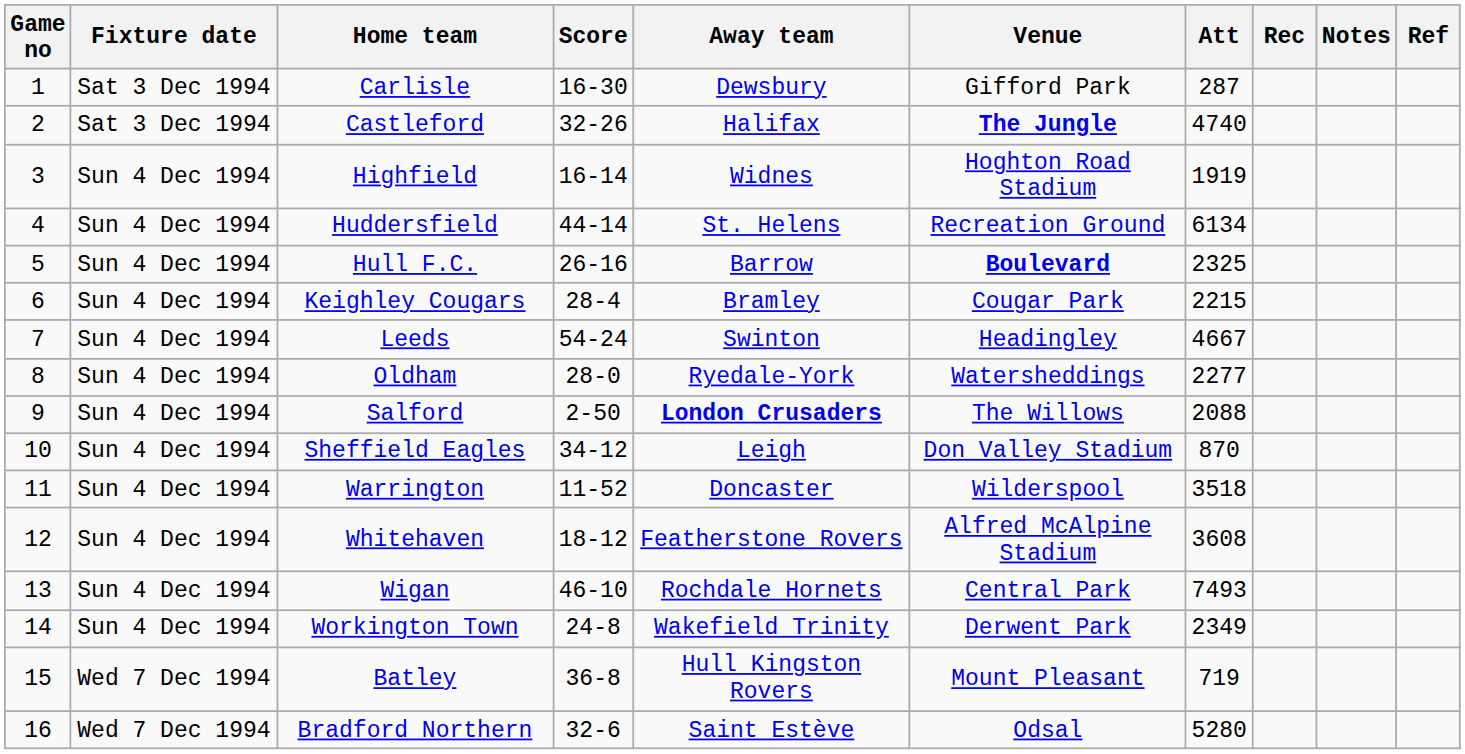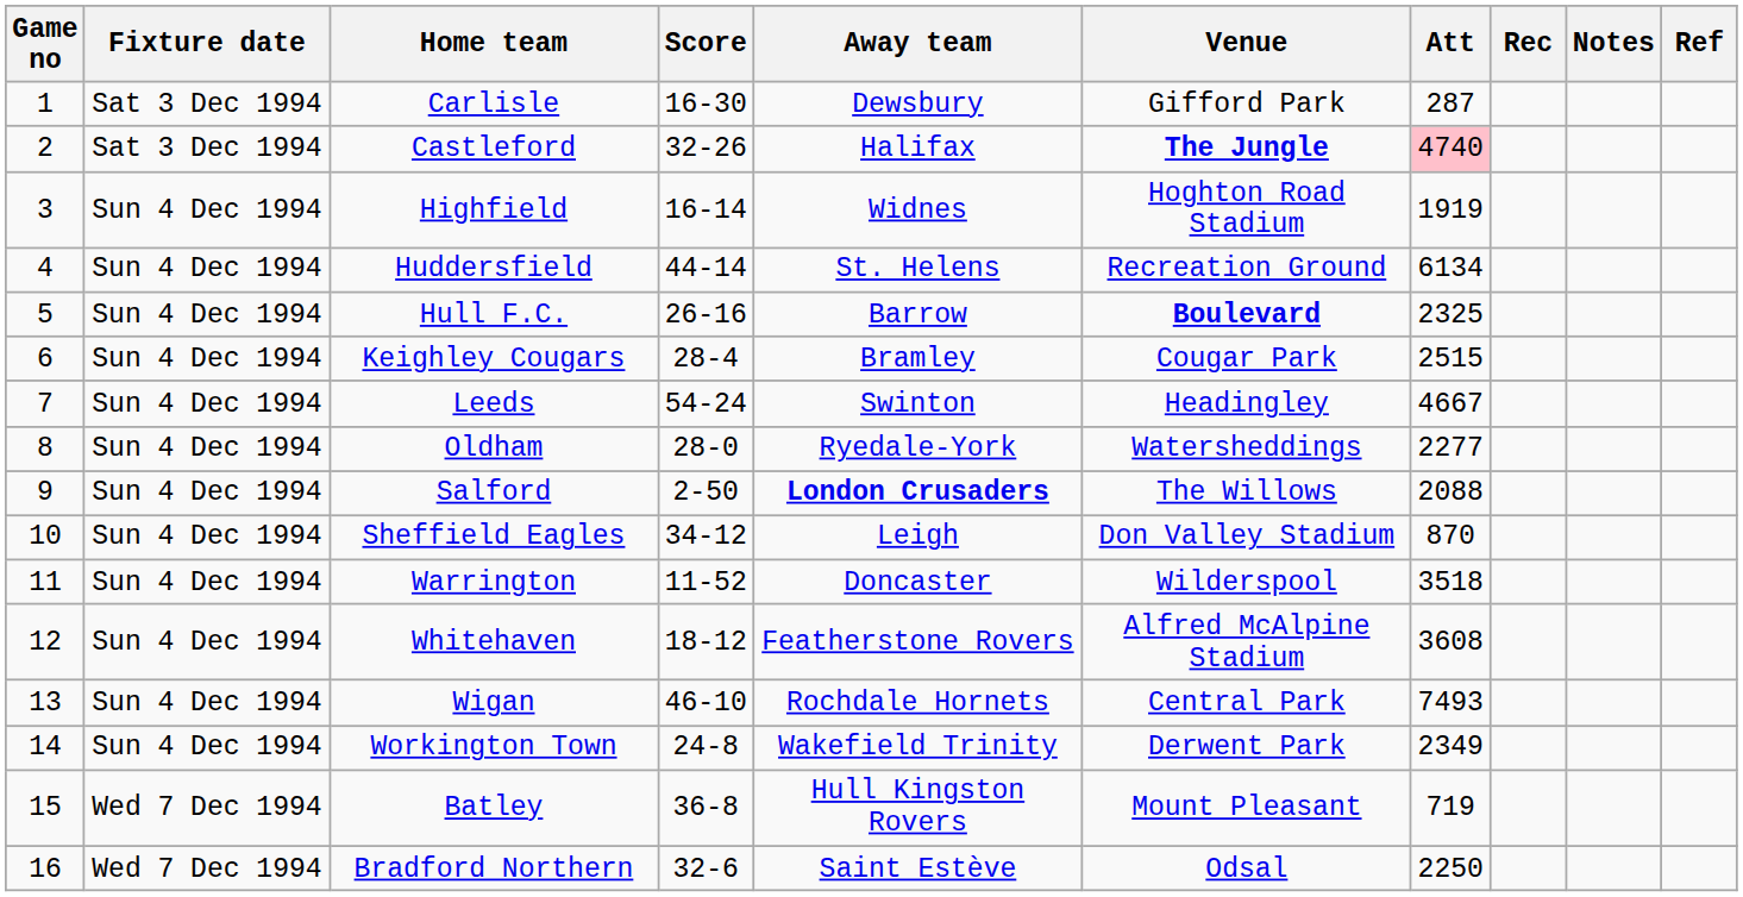Castleford | Att: no background -> pink background
Keighley Cougars | Att: 2215 -> 2515
Bradford Northern | Att: 5280 -> 2250
